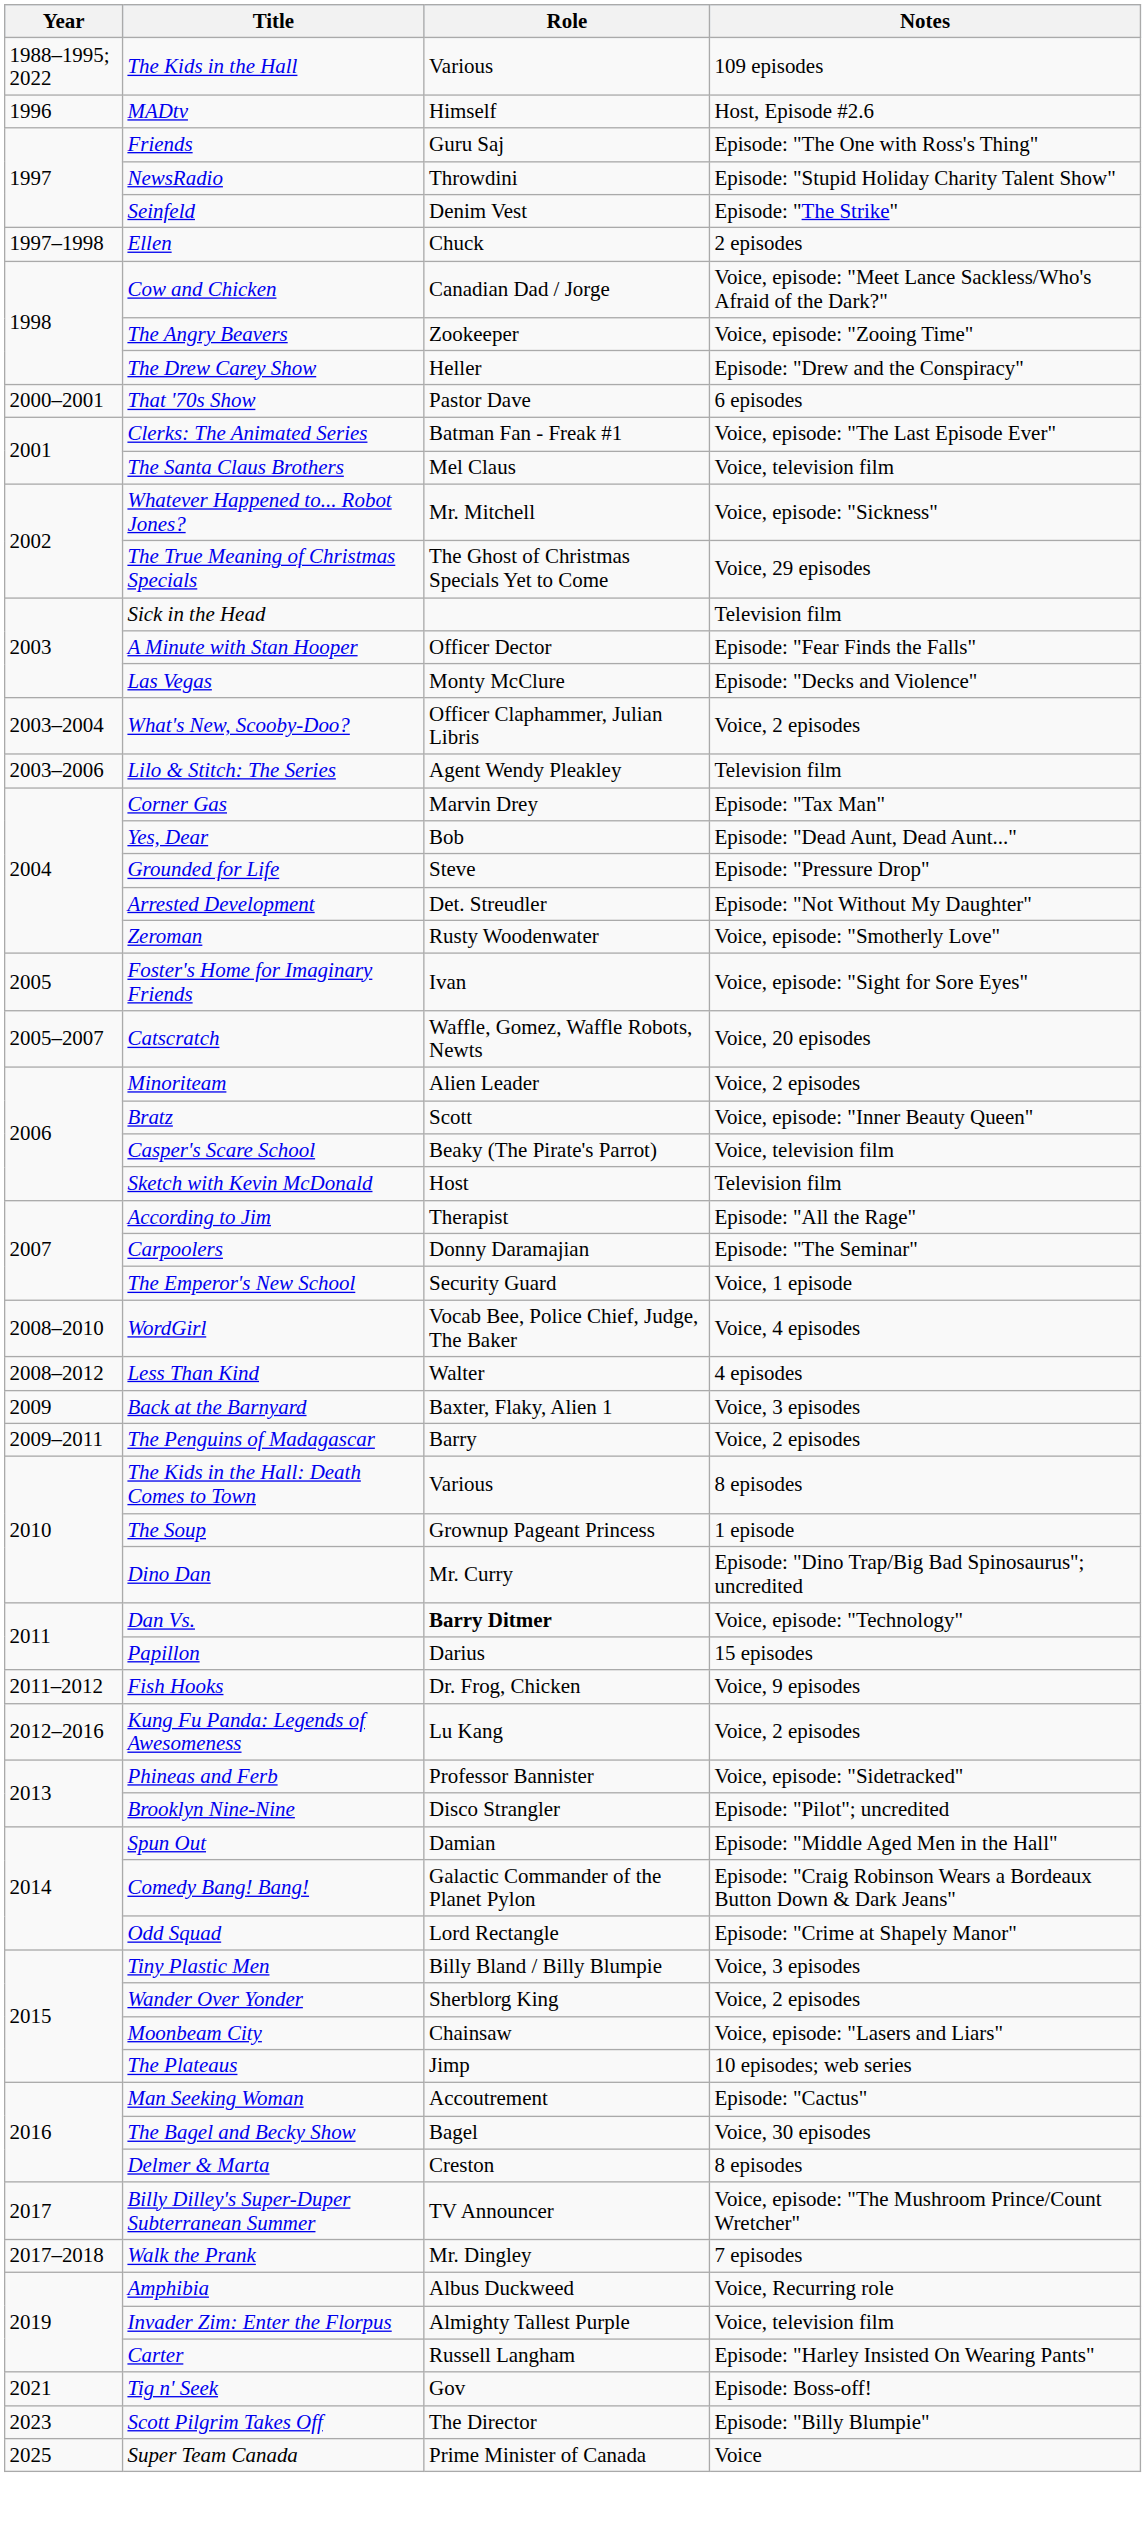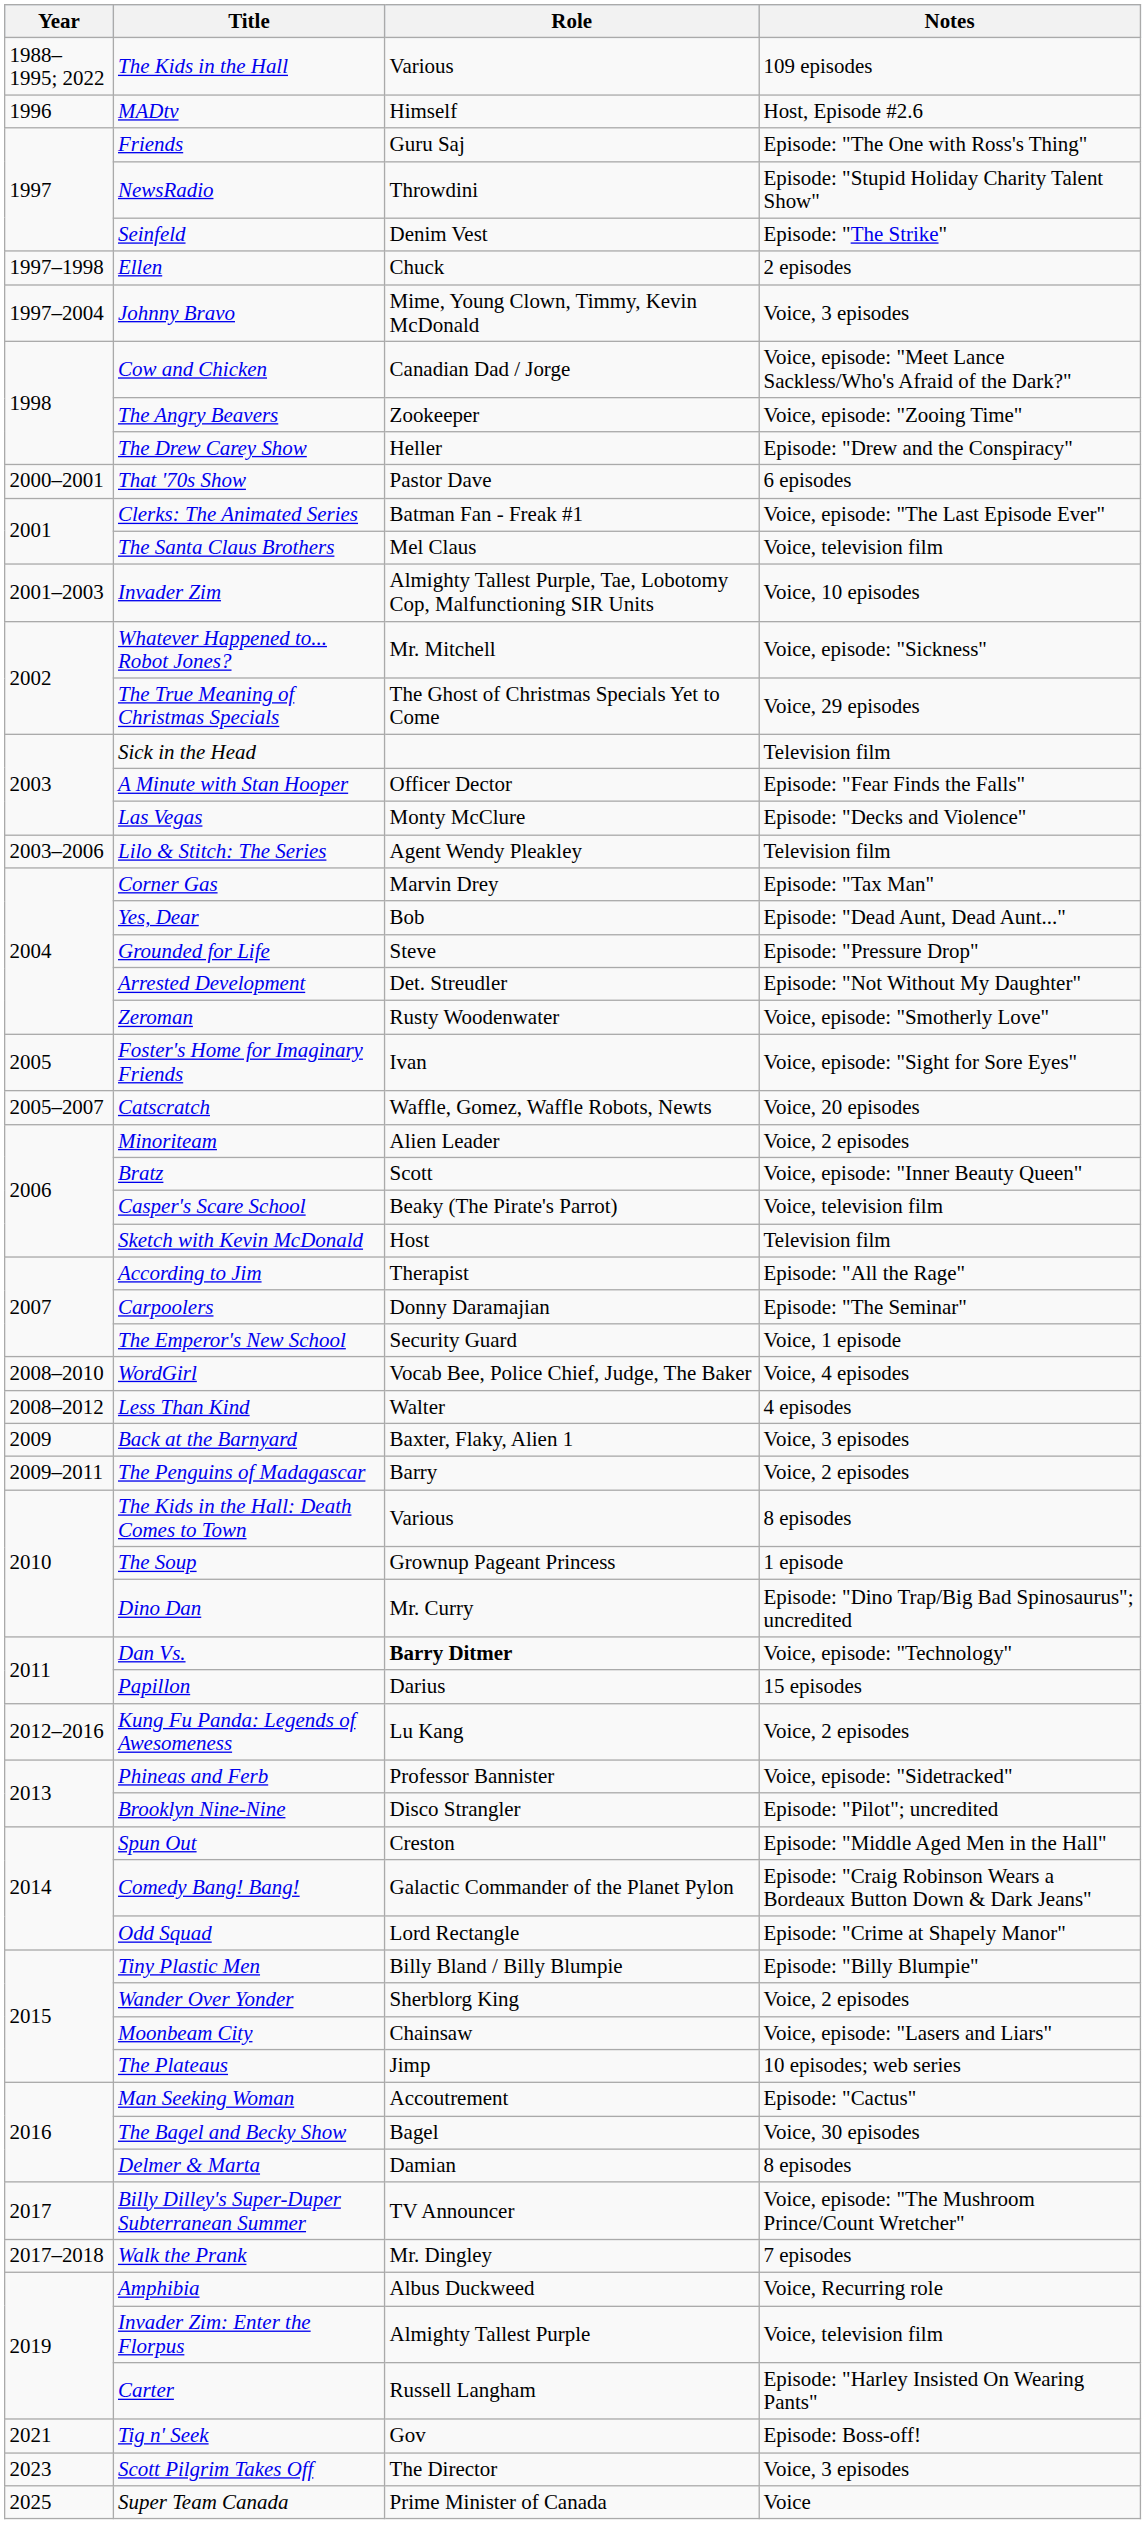+ row: 1997–2004 | Johnny Bravo | Mime, Young Clown, Timmy, Kevin McDonald | Voice, 3 episodes
+ row: 2001–2003 | Invader Zim | Almighty Tallest Purple, Tae, Lobotomy Cop, Malfunctioning SIR Units | Voice, 10 episodes
- row: 2003–2004 | What's New, Scooby-Doo? | Officer Claphammer, Julian Libris | Voice, 2 episodes
- row: 2011–2012 | Fish Hooks | Dr. Frog, Chicken | Voice, 9 episodes
Spun Out | Role: Damian -> Creston
Tiny Plastic Men | Notes: Voice, 3 episodes -> Episode: "Billy Blumpie"
Delmer & Marta | Role: Creston -> Damian
Scott Pilgrim Takes Off | Notes: Episode: "Billy Blumpie" -> Voice, 3 episodes
